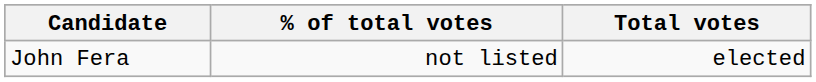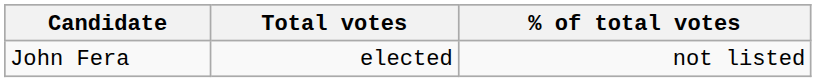columns swapped: Total votes <-> % of total votes
